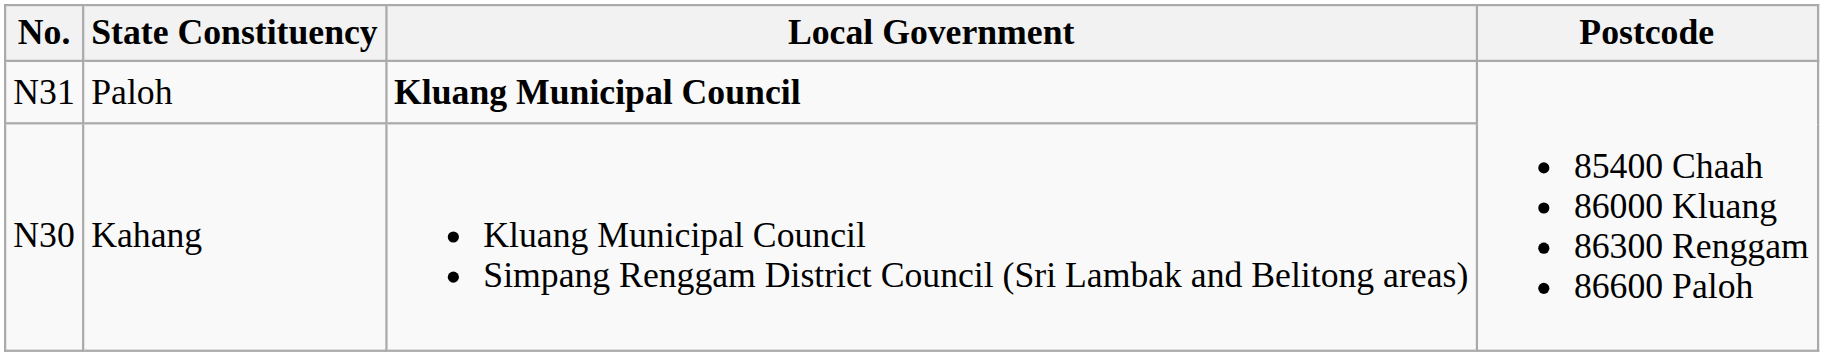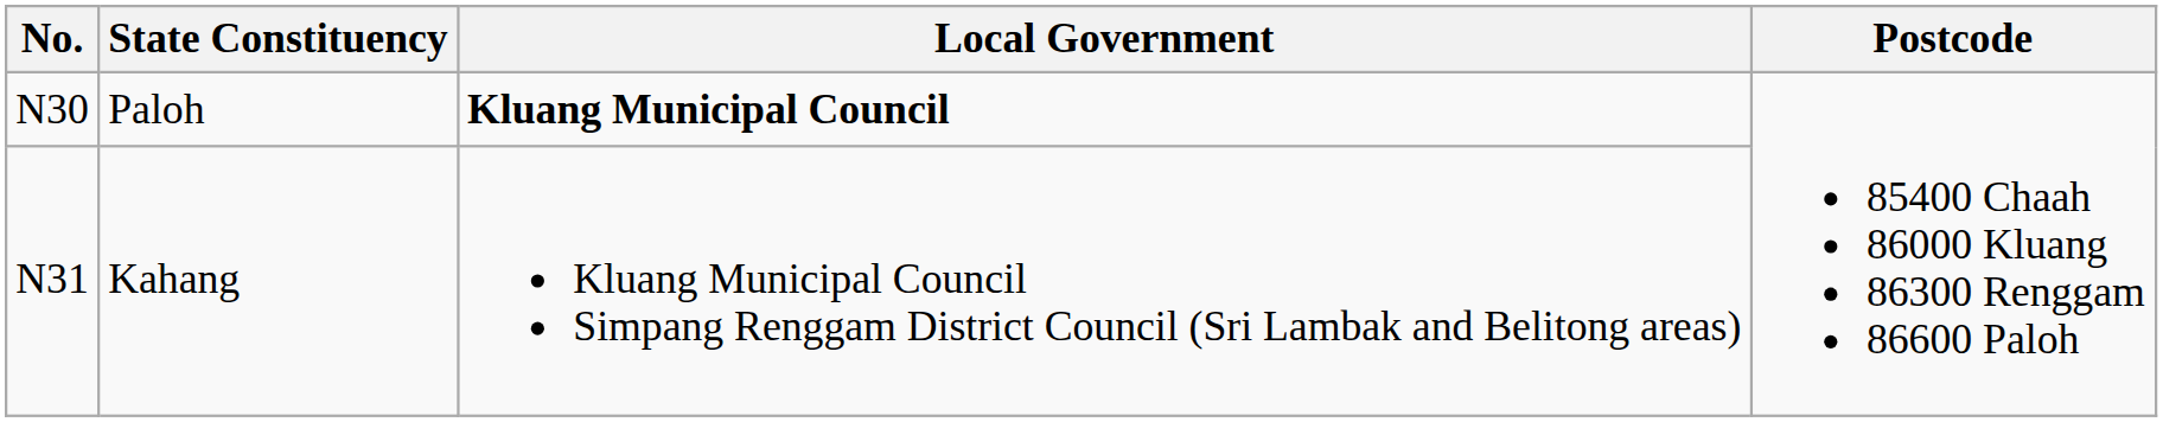Paloh | No.: N31 -> N30
Kahang | No.: N30 -> N31
